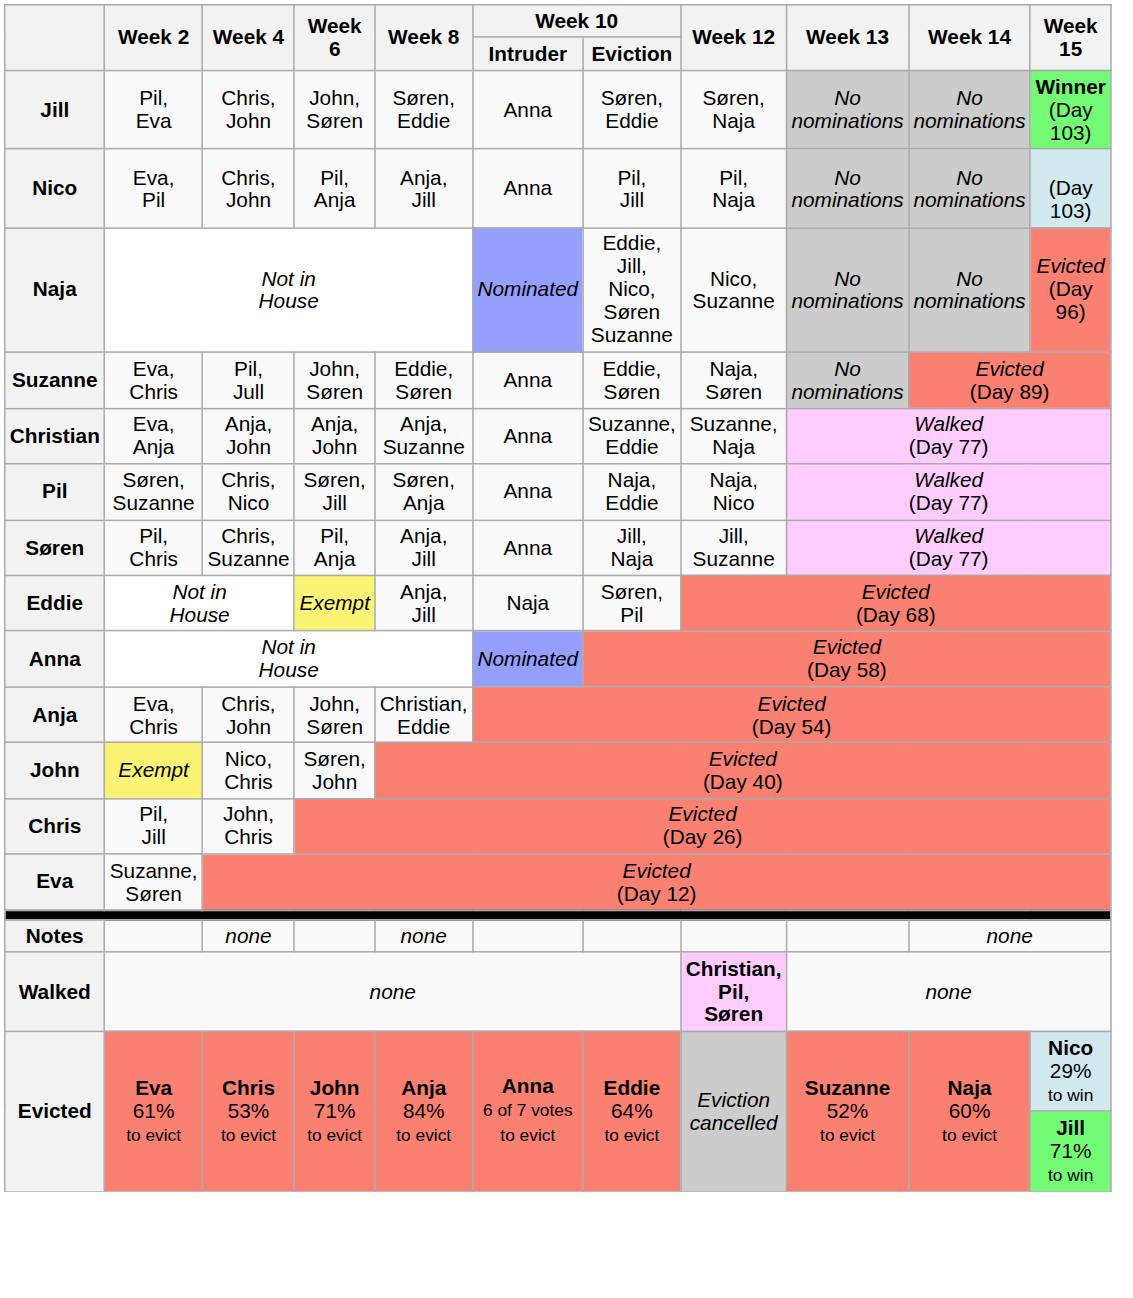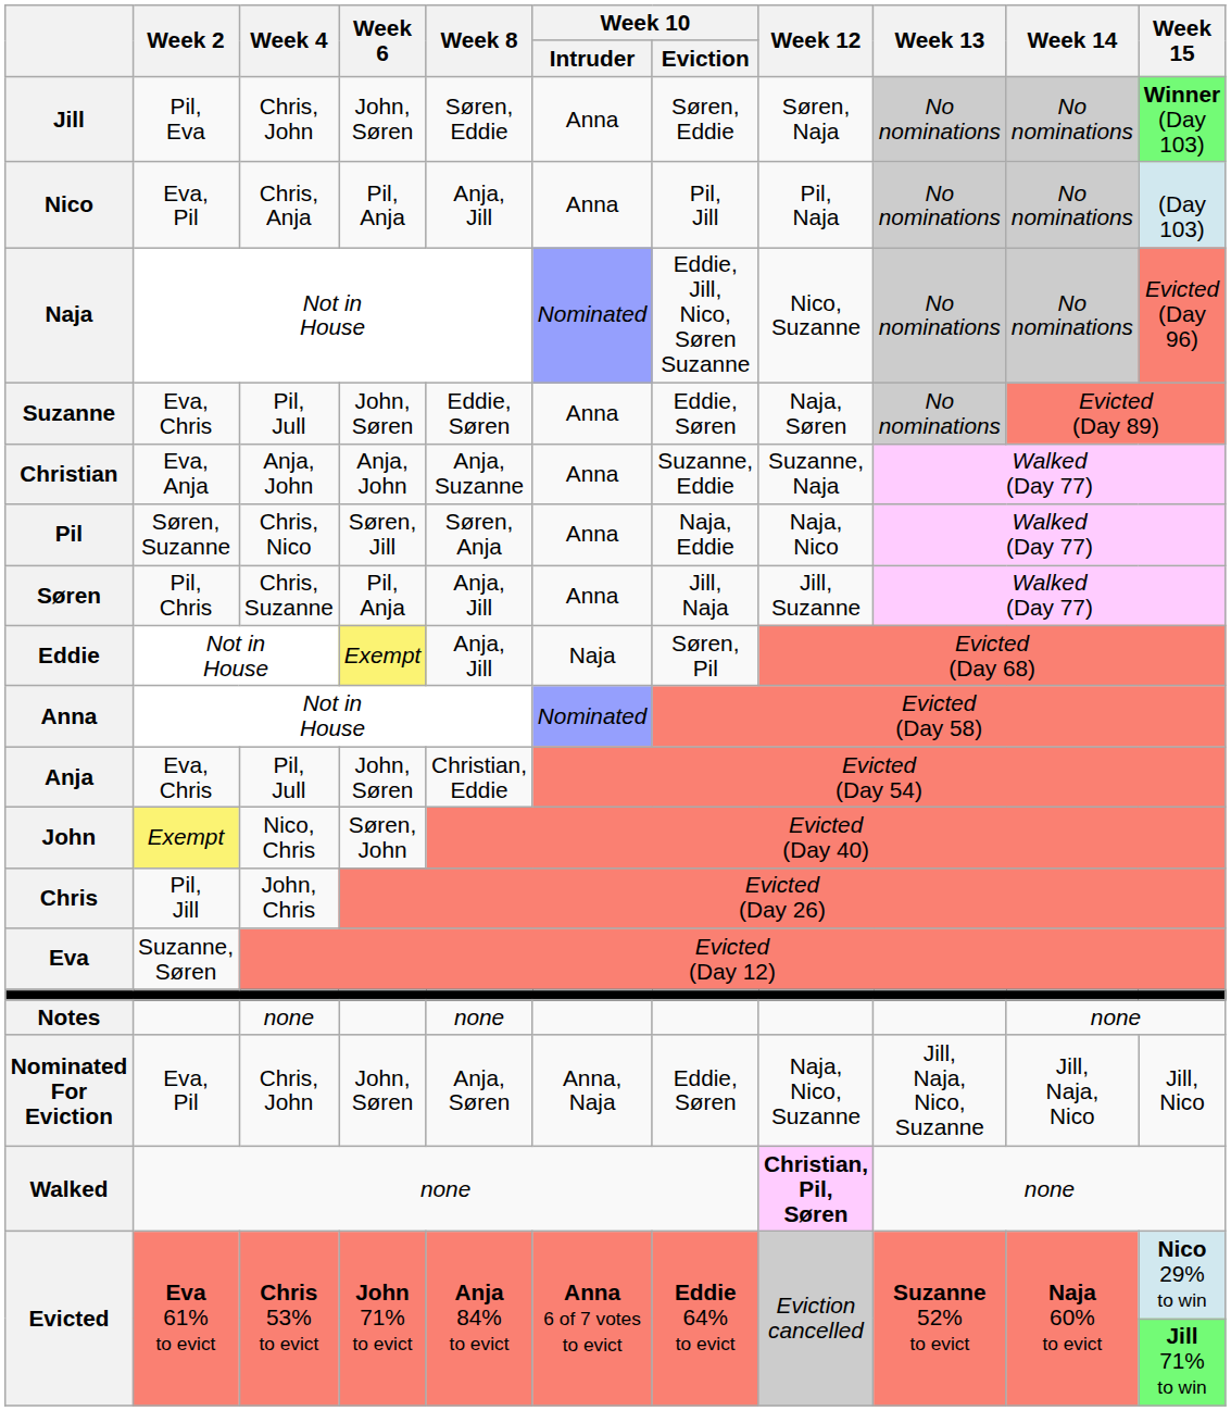Nico | Week 4: Chris, John -> Chris, Anja
Anja | Week 4: Chris, John -> Pil, Jull
+ row: Nominated For Eviction | Eva, Pil | Chris, John | John, Søren | Anja, Søren | Anna, Naja | Eddie, Søren | Naja, Nico, Suzanne | Jill, Naja, Nico, Suzanne | Jill, Naja, Nico | Jill, Nico
